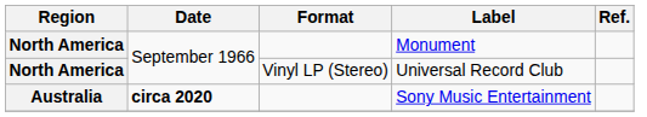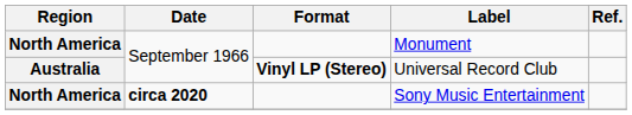Universal Record Club | Region: North America -> Australia
Universal Record Club | Format: normal -> bold
Sony Music Entertainment | Region: Australia -> North America
